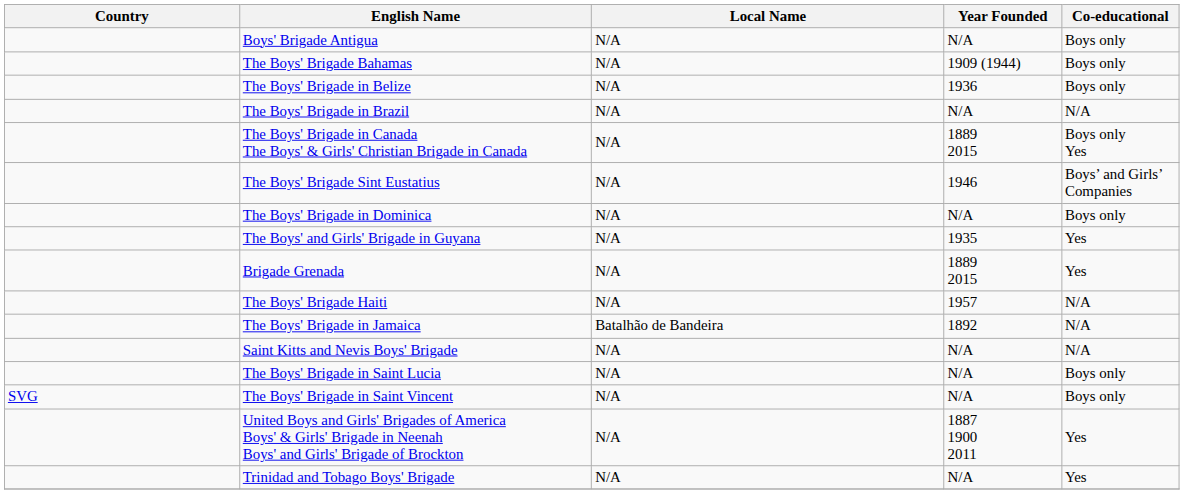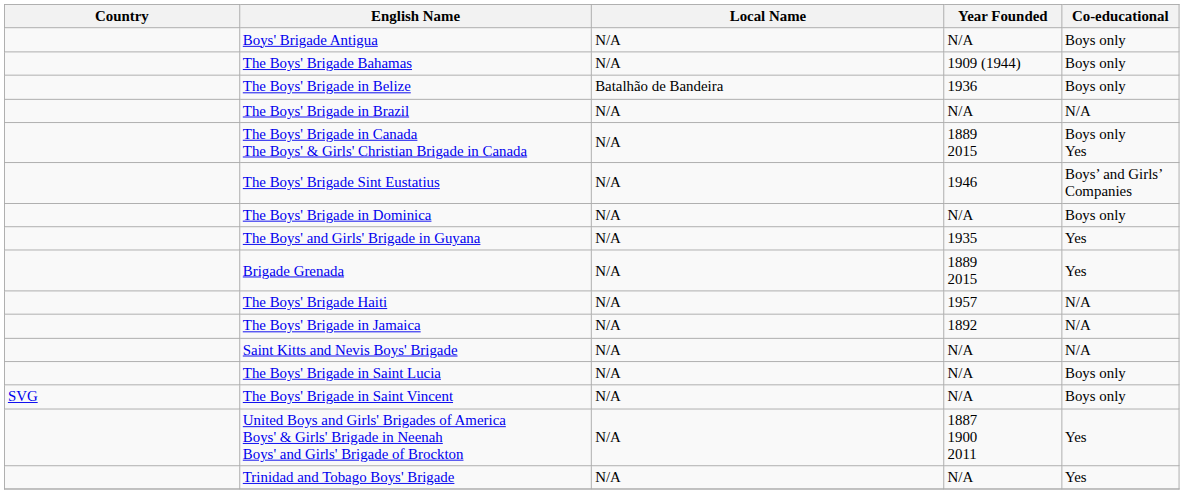The Boys' Brigade in Belize | Local Name: N/A -> Batalhão de Bandeira
The Boys' Brigade in Jamaica | Local Name: Batalhão de Bandeira -> N/A
